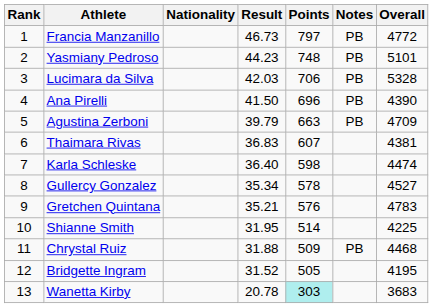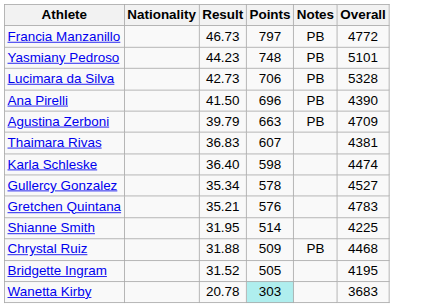- column: Rank | 1 | 2 | 3 | 4 | 5 | 6 | 7 | 8 | 9 | 10 | 11 | 12 | 13
Lucimara da Silva | Result: 42.03 -> 42.73
